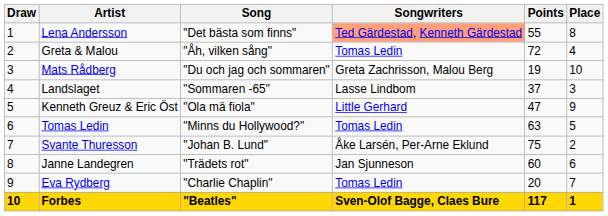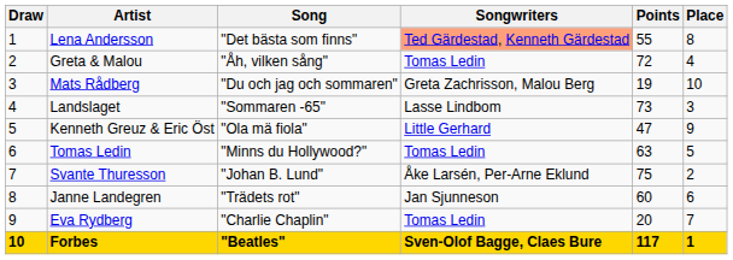Landslaget | Points: 37 -> 73
